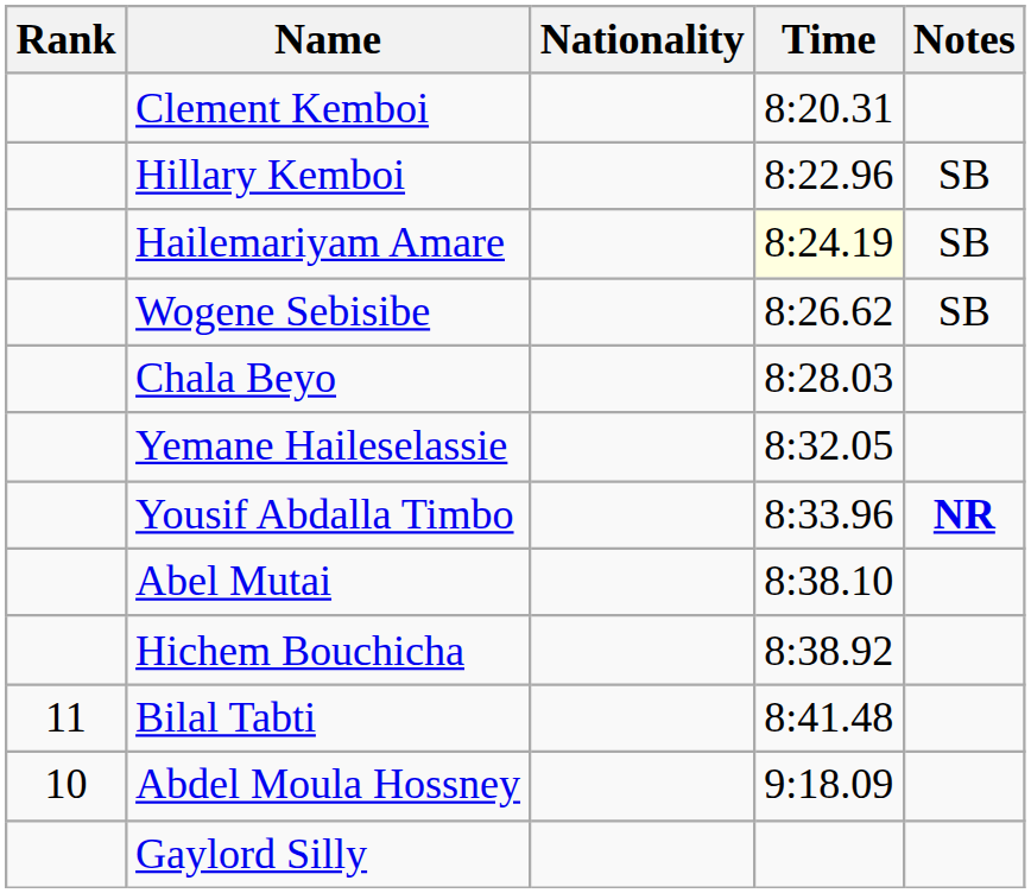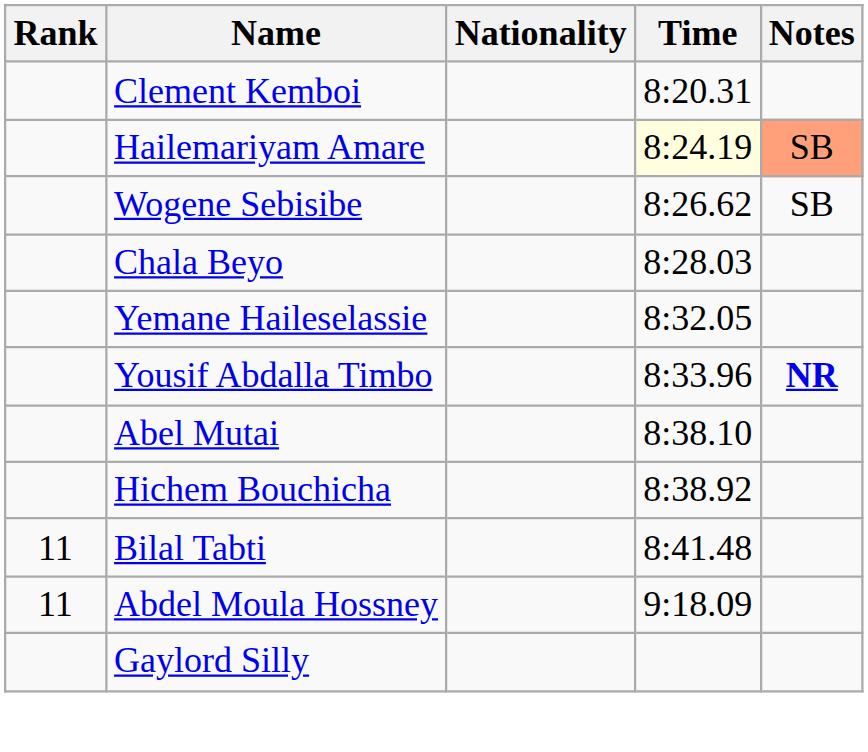- row: Hillary Kemboi | 8:22.96 | SB
Hailemariyam Amare | Notes: no background -> lightsalmon background
Abdel Moula Hossney | Rank: 10 -> 11
